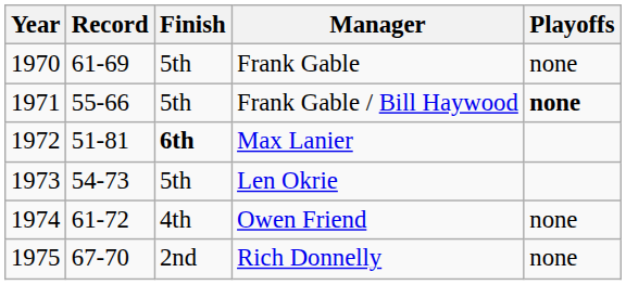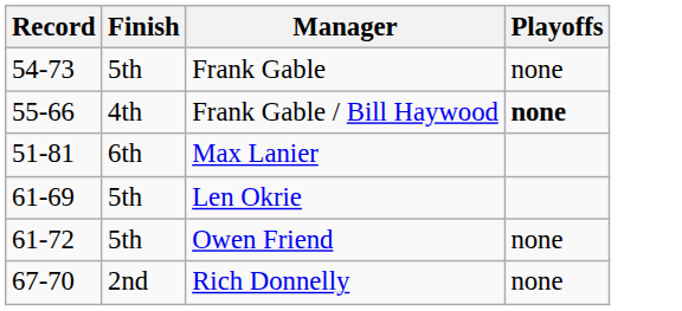- column: Year | 1970 | 1971 | 1972 | 1973 | 1974 | 1975
Frank Gable | Record: 61-69 -> 54-73
Frank Gable / Bill Haywood | Finish: 5th -> 4th
Max Lanier | Finish: bold -> normal
Len Okrie | Record: 54-73 -> 61-69
Owen Friend | Finish: 4th -> 5th
